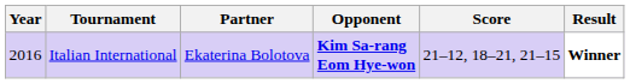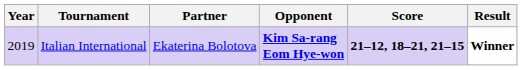Italian International | Year: 2016 -> 2019
Italian International | Score: normal -> bold
